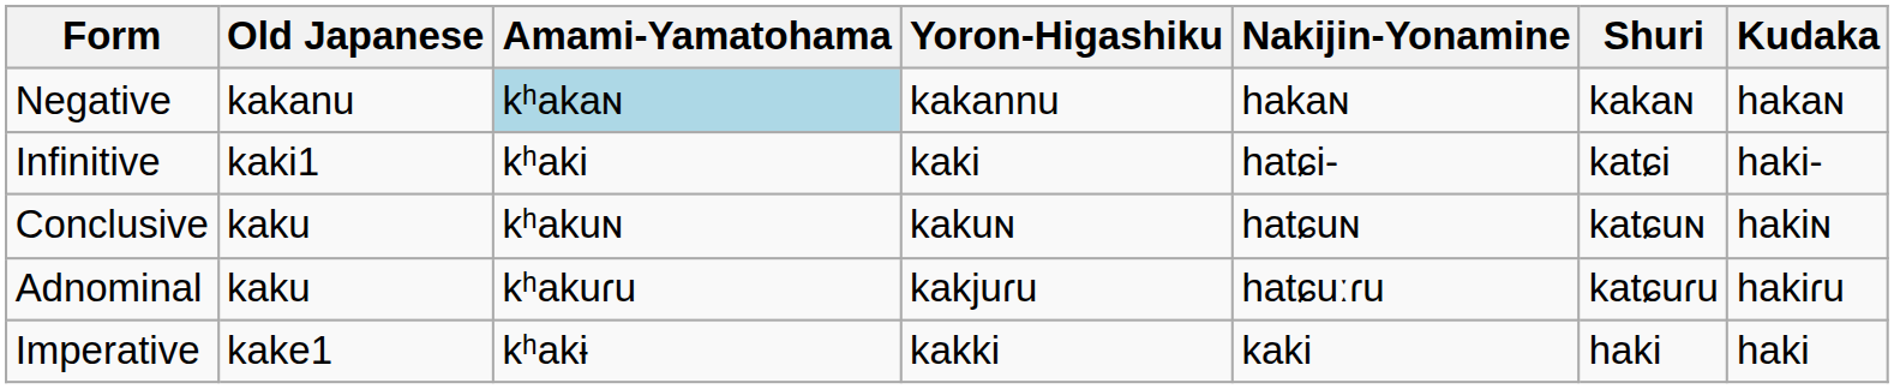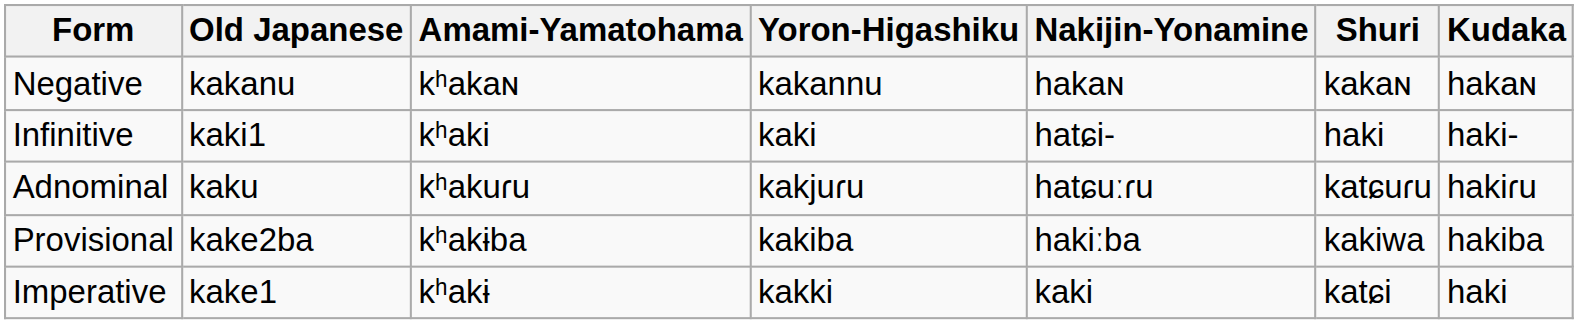Negative | Amami-Yamatohama: lightblue background -> no background
Infinitive | Shuri: katɕi -> haki
- row: Conclusive | kaku | kʰakuɴ | kakuɴ | hatɕuɴ | katɕuɴ | hakiɴ
+ row: Provisional | kake2ba | kʰakɨba | kakiba | hakiːba | kakiwa | hakiba
Imperative | Shuri: haki -> katɕi
